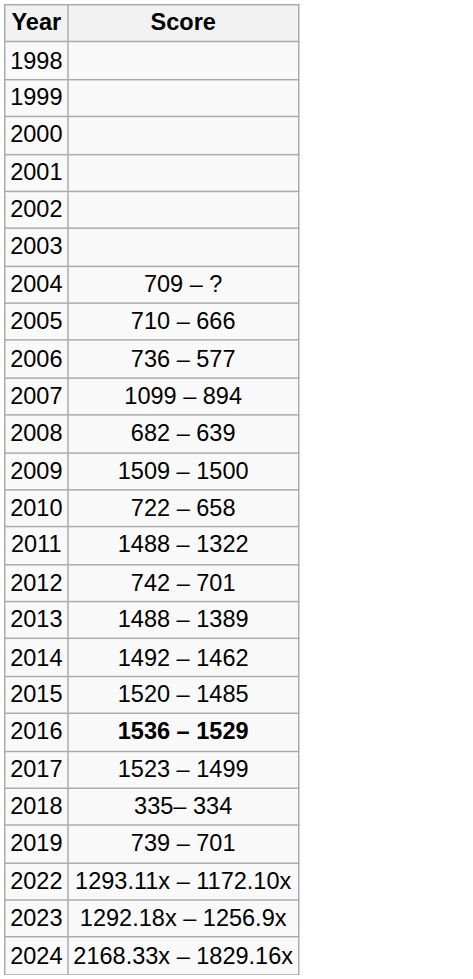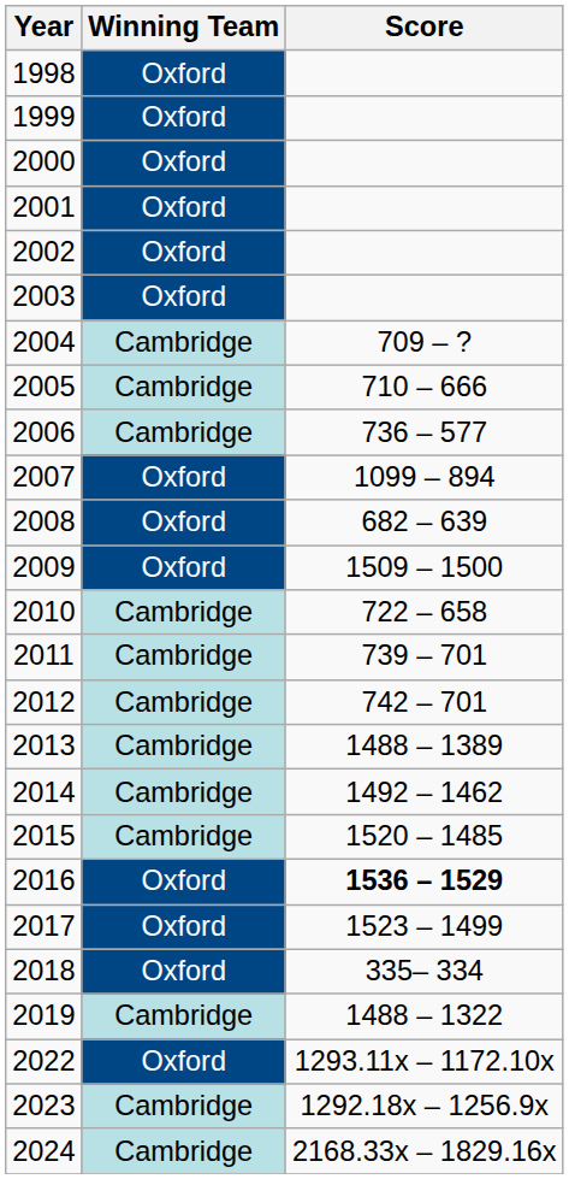+ column: Winning Team | Oxford | Oxford | Oxford | Oxford | Oxford | Oxford | Cambridge | Cambridge | Cambridge | Oxford | Oxford | Oxford | Cambridge | Cambridge | Cambridge | Cambridge | Cambridge | Cambridge | Oxford | Oxford | Oxford | Cambridge | Oxford | Cambridge | Cambridge
2011 | Score: 1488 – 1322 -> 739 – 701
2019 | Score: 739 – 701 -> 1488 – 1322
